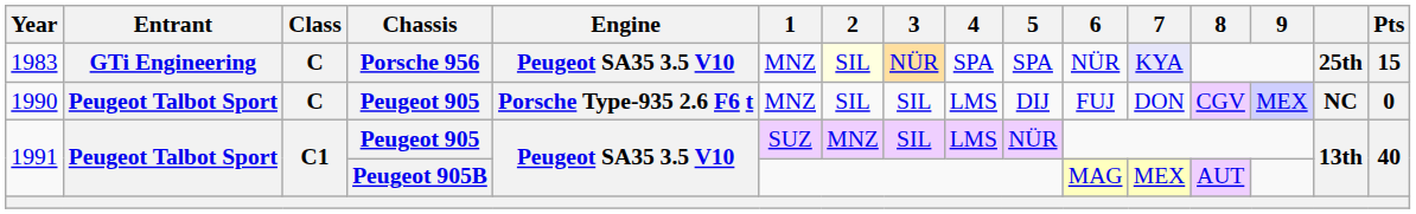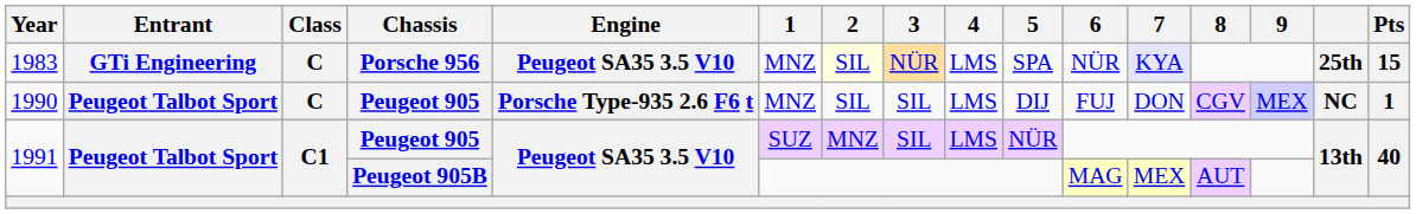1983 | 4: SPA -> LMS
1990 | Pts: 0 -> 1
